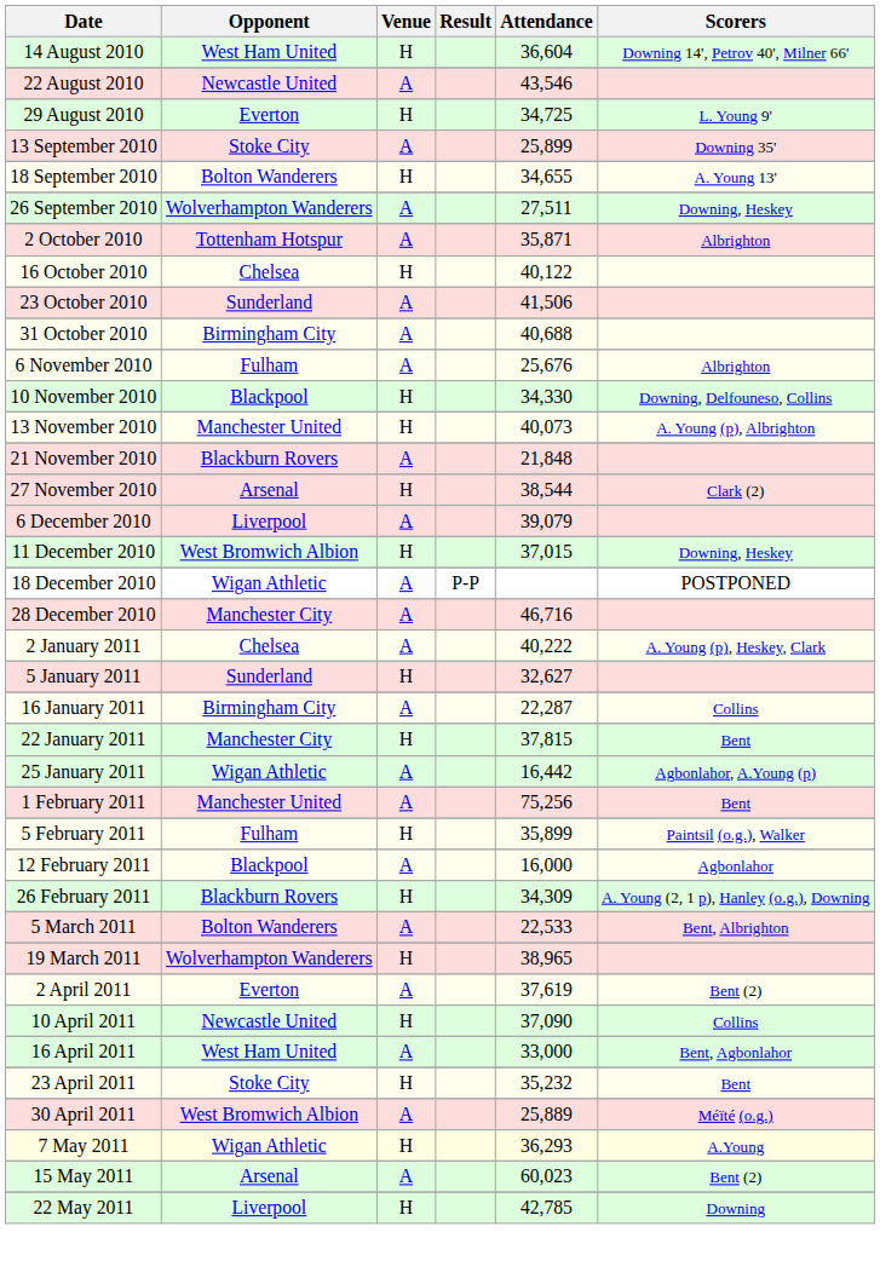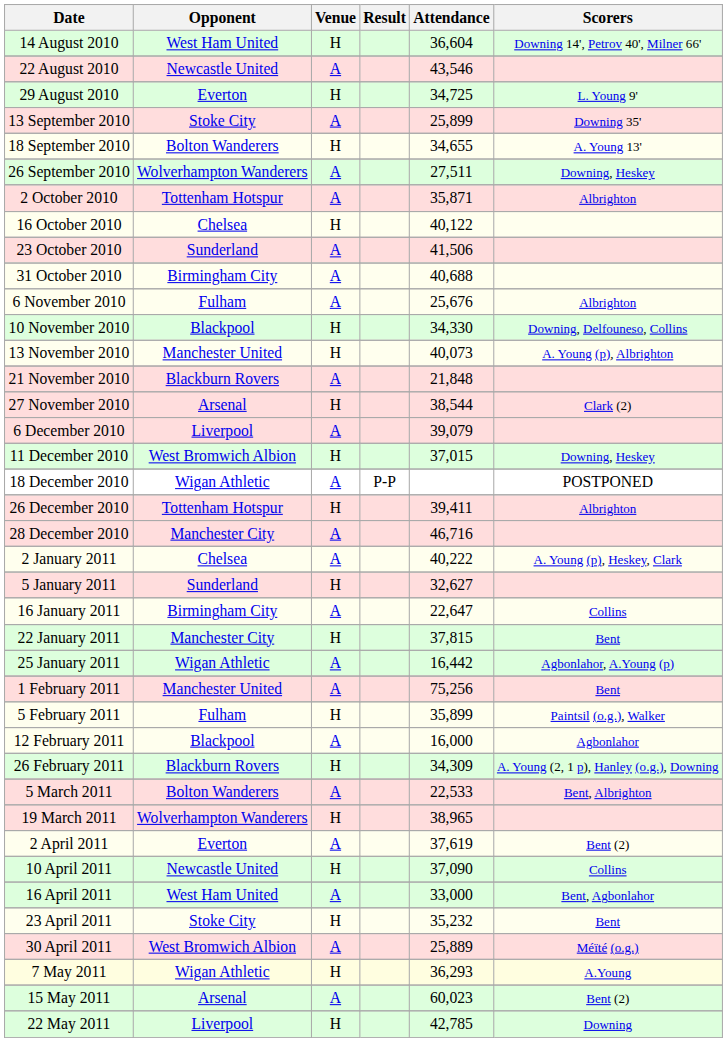+ row: 26 December 2010 | Tottenham Hotspur | H | 39,411 | Albrighton
16 January 2011 | Attendance: 22,287 -> 22,647
